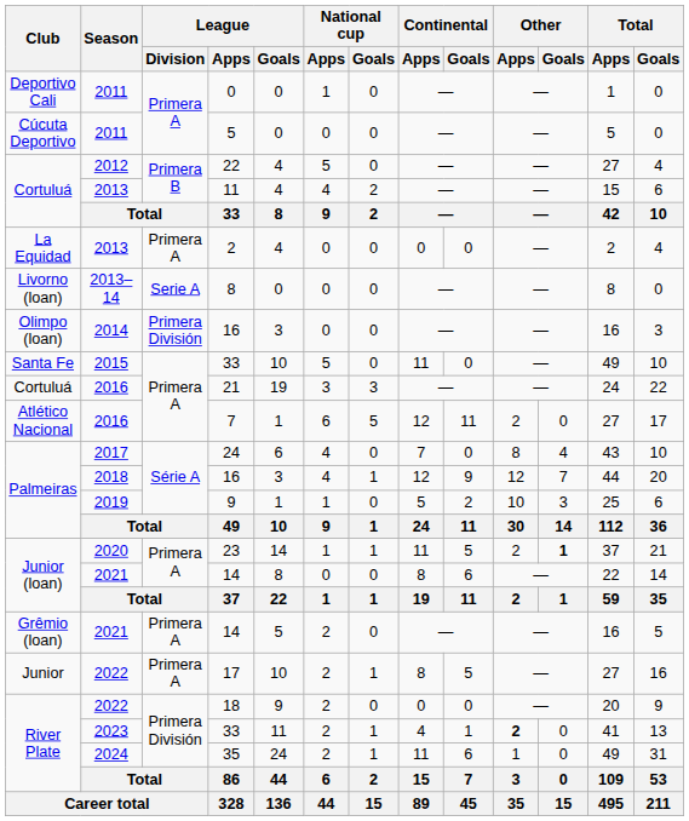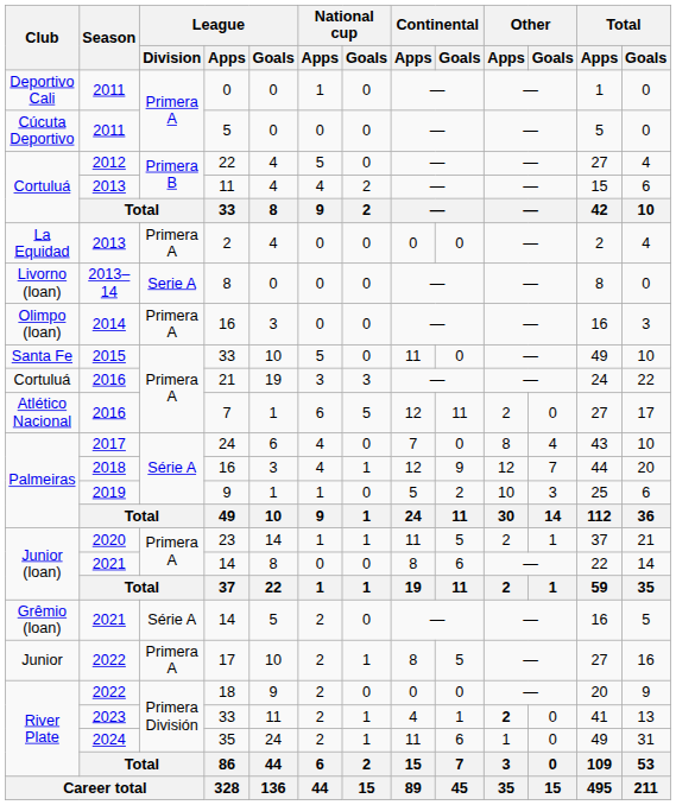Olimpo (loan) / 16 | League / Division: Primera División -> Primera A
23 | Other / Goals: bold -> normal
Grêmio (loan) / 14 | League / Division: Primera A -> Série A
